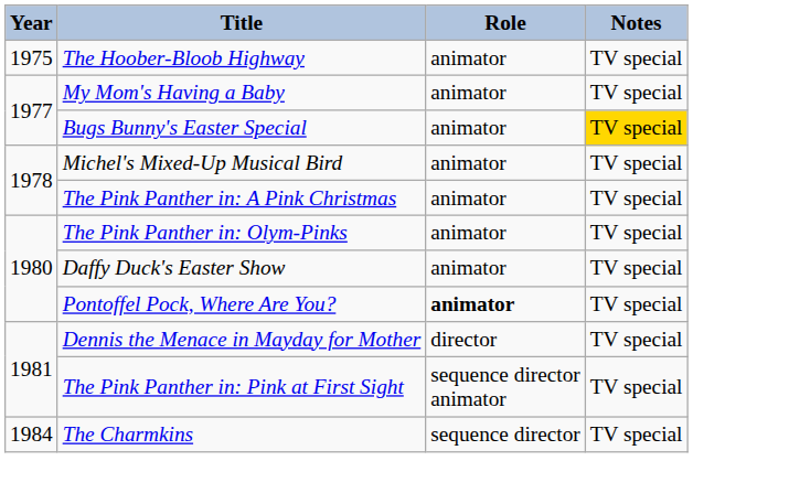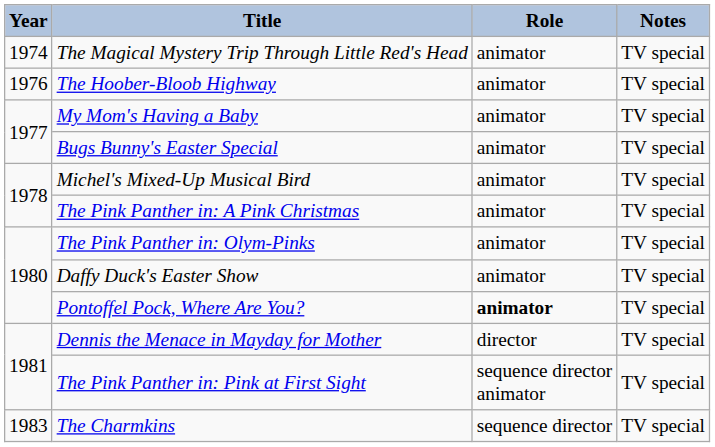+ row: 1974 | The Magical Mystery Trip Through Little Red's Head | animator | TV special
The Hoober-Bloob Highway | Year: 1975 -> 1976
Bugs Bunny's Easter Special | Notes: gold background -> no background
The Charmkins | Year: 1984 -> 1983
